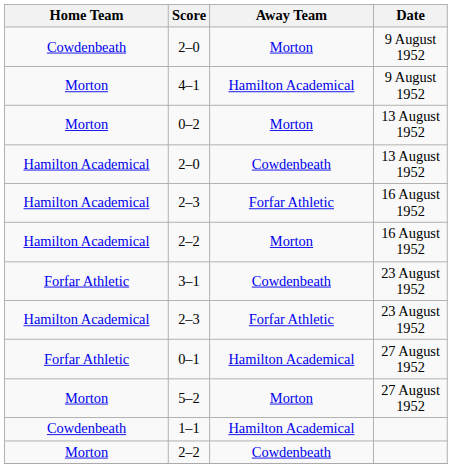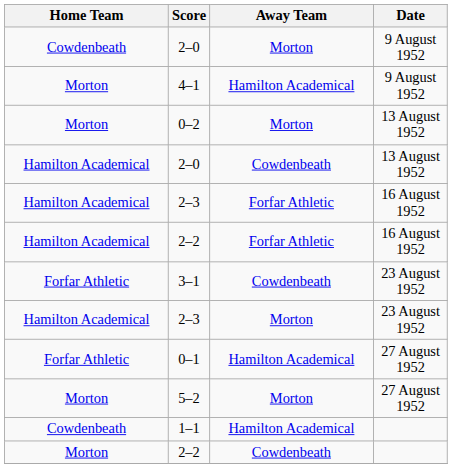2–2 / 16 August 1952 | Away Team: Morton -> Forfar Athletic
2–3 / 23 August 1952 | Away Team: Forfar Athletic -> Morton
